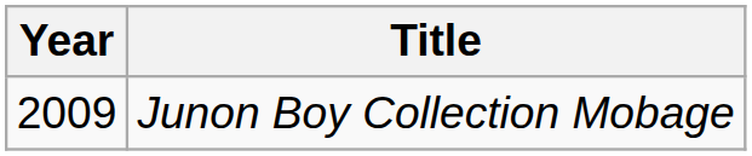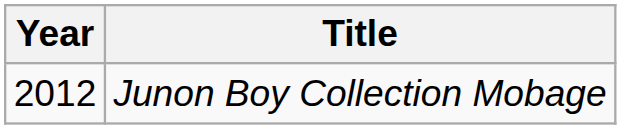Junon Boy Collection Mobage | Year: 2009 -> 2012
